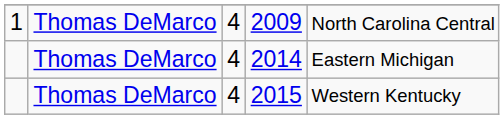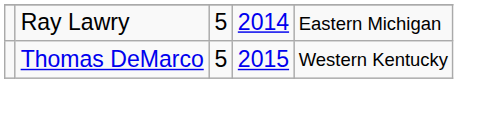- row: 1 | Thomas DeMarco | 4 | 2009 | North Carolina Central
2014 | column 2: Thomas DeMarco -> Ray Lawry
2014 | column 3: 4 -> 5
2015 | column 3: 4 -> 5
